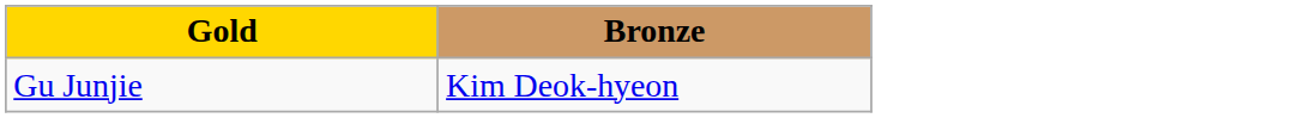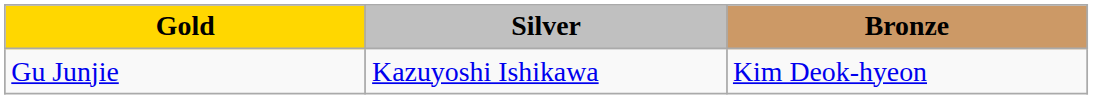+ column: Silver | Kazuyoshi Ishikawa
